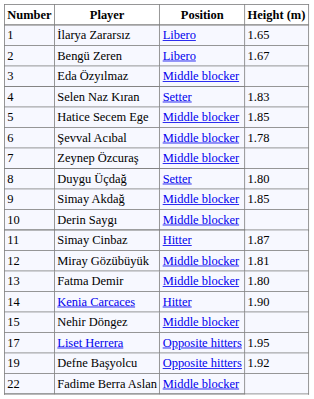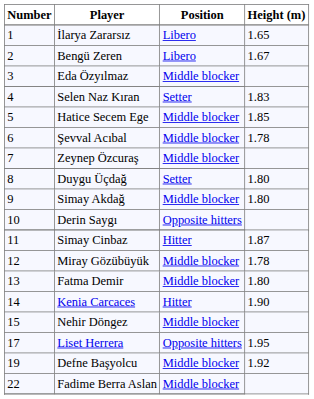Simay Akdağ | Height (m): 1.85 -> 1.80
Derin Saygı | Position: Middle blocker -> Opposite hitters
Miray Gözübüyük | Height (m): 1.81 -> 1.78
Defne Başyolcu | Position: Opposite hitters -> Middle blocker
